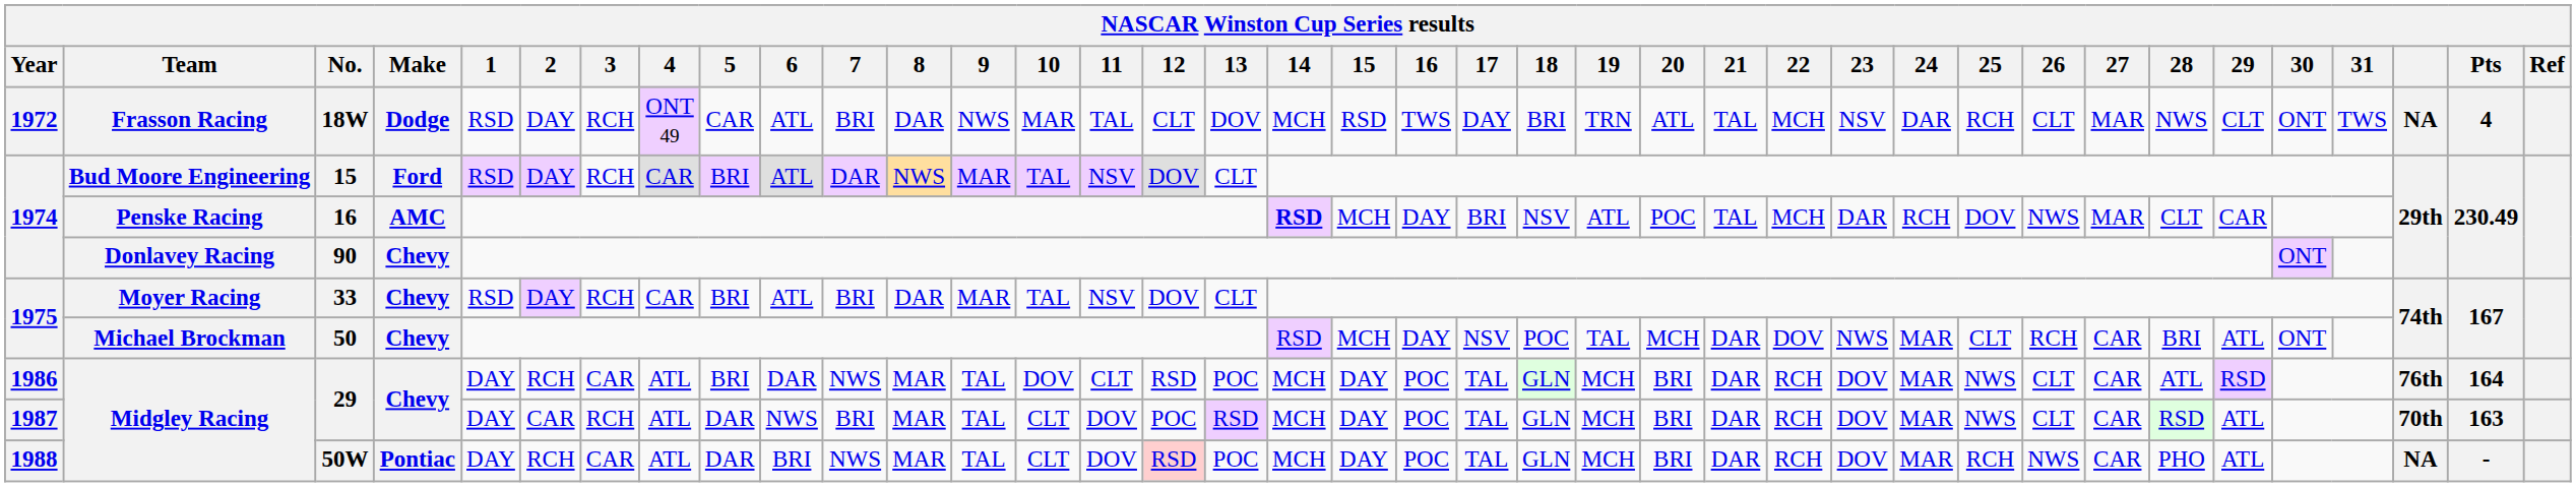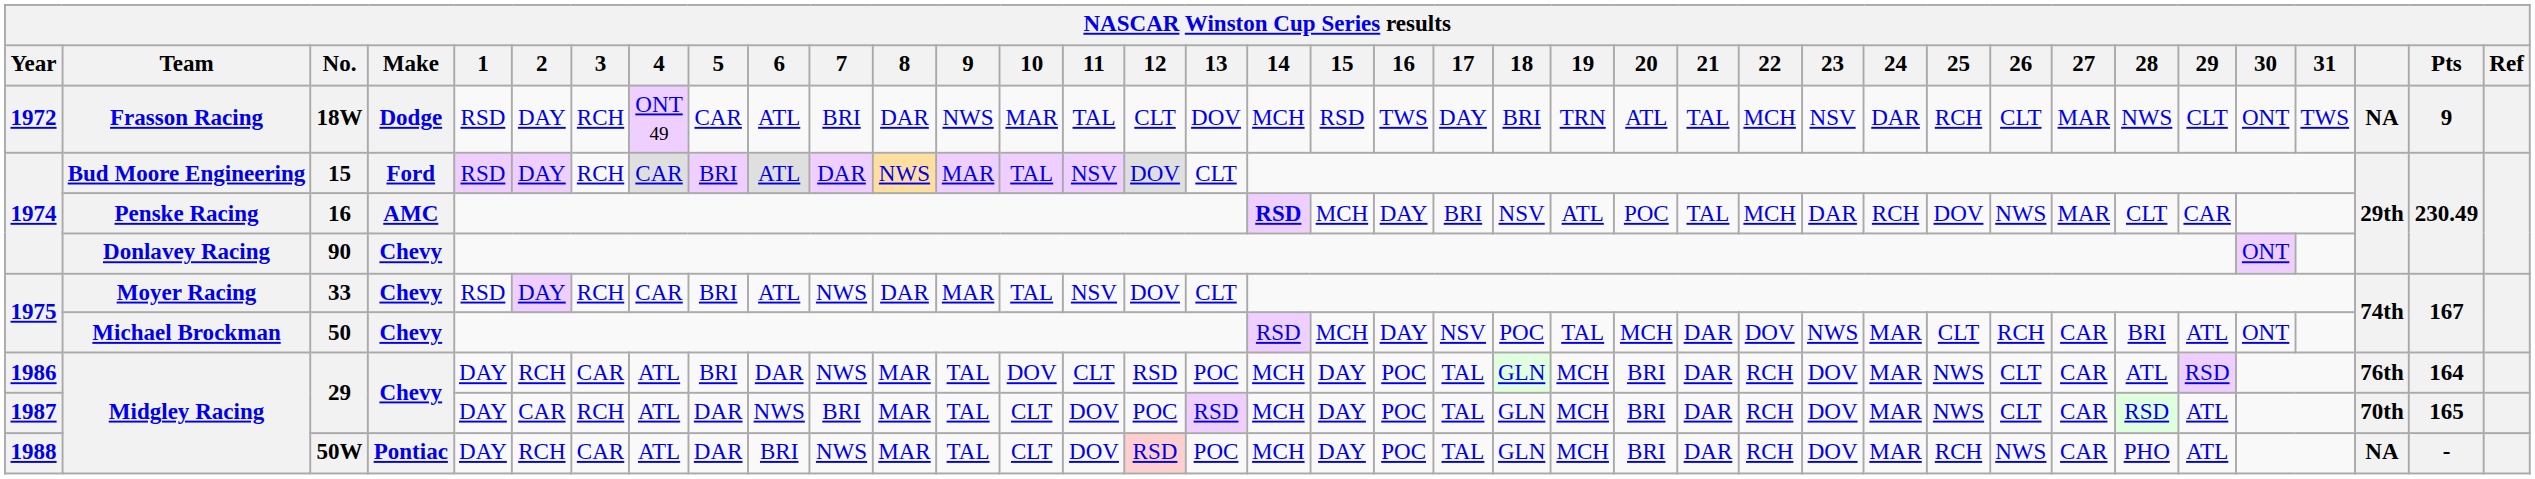18W | Pts: 4 -> 9
33 | 7: BRI -> NWS
1987 / 29 | Pts: 163 -> 165
